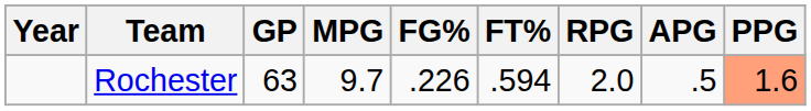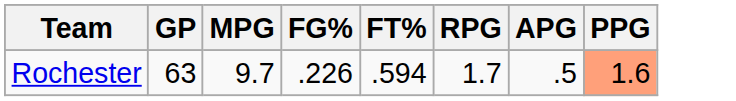- column: Year
Rochester | RPG: 2.0 -> 1.7
